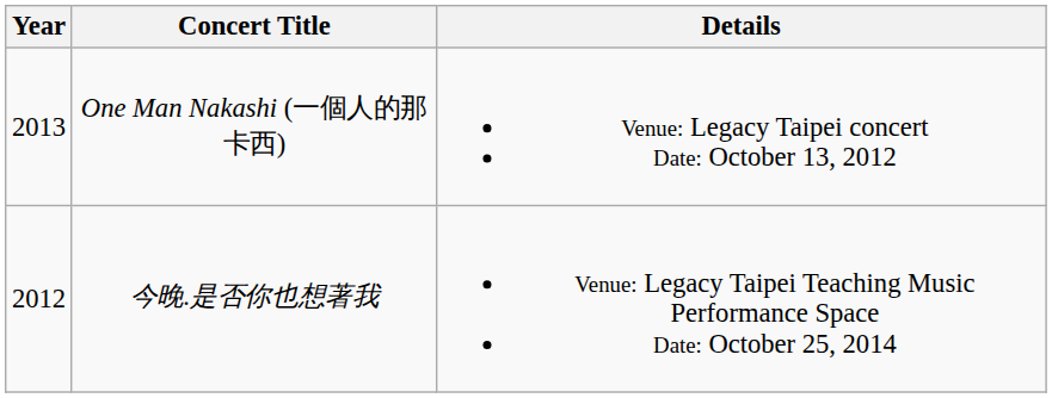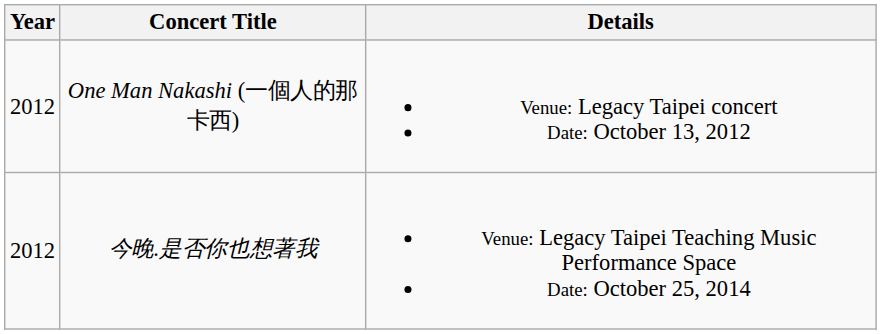One Man Nakashi (一個人的那卡西) | Year: 2013 -> 2012
